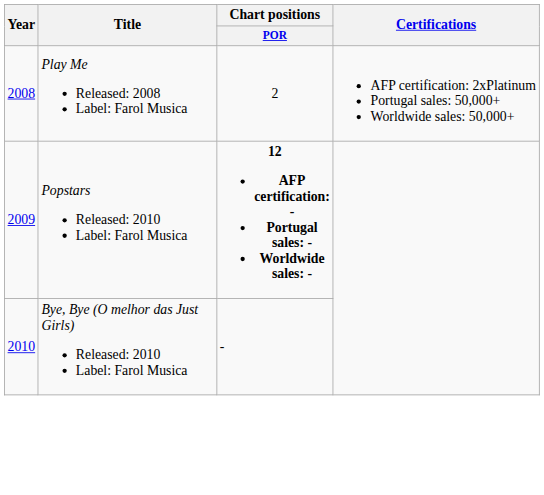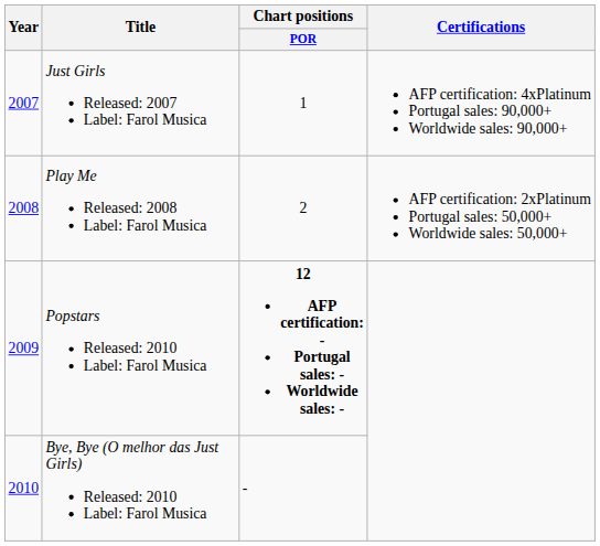+ row: 2007 | Just Girls Released: 2007 Label: Farol Musica | 1 | AFP certification: 4xPlatinum Portugal sales: 90,000+ Worldwide sales: 90,000+
